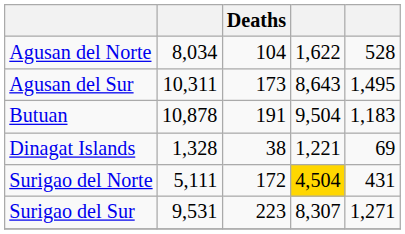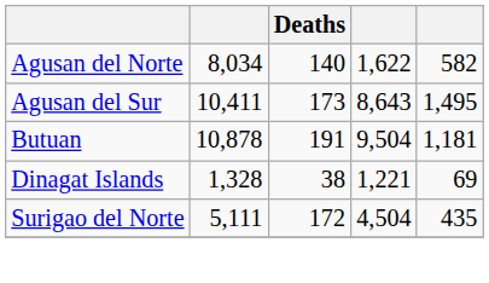Agusan del Norte | Deaths: 104 -> 140
Agusan del Norte | column 5: 528 -> 582
Agusan del Sur | column 2: 10,311 -> 10,411
Butuan | column 5: 1,183 -> 1,181
Surigao del Norte | column 4: gold background -> no background
Surigao del Norte | column 5: 431 -> 435
- row: Surigao del Sur | 9,531 | 223 | 8,307 | 1,271
